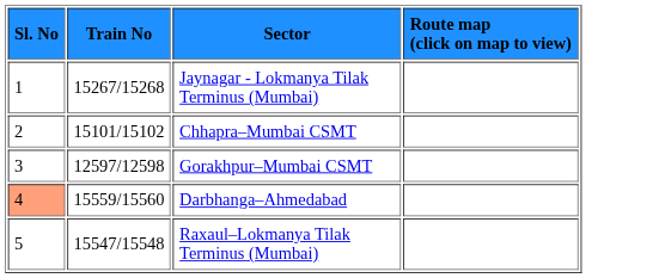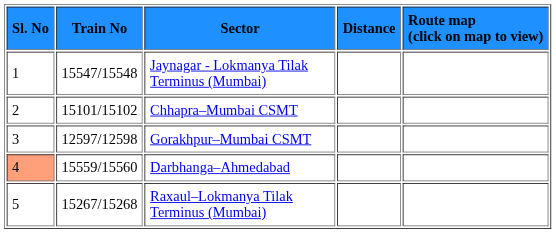+ column: Distance
Jaynagar - Lokmanya Tilak Terminus (Mumbai) | Train No: 15267/15268 -> 15547/15548
Raxaul–Lokmanya Tilak Terminus (Mumbai) | Train No: 15547/15548 -> 15267/15268
